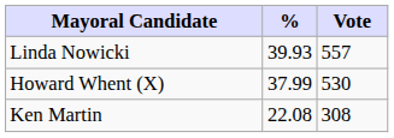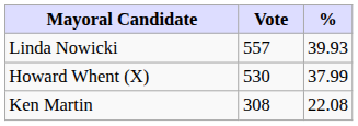columns swapped: Vote <-> %
